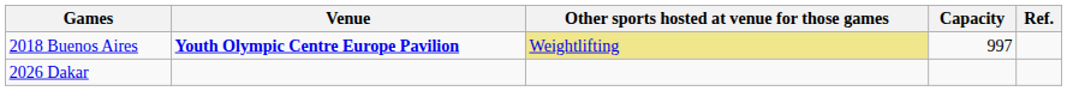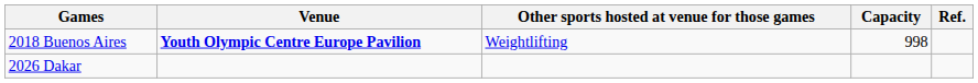2018 Buenos Aires | Other sports hosted at venue for those games: khaki background -> no background
2018 Buenos Aires | Capacity: 997 -> 998
